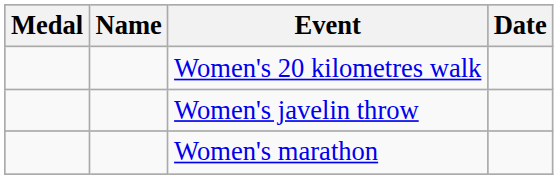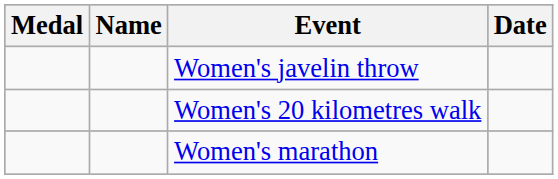rows swapped: Women's javelin throw <-> Women's 20 kilometres walk
